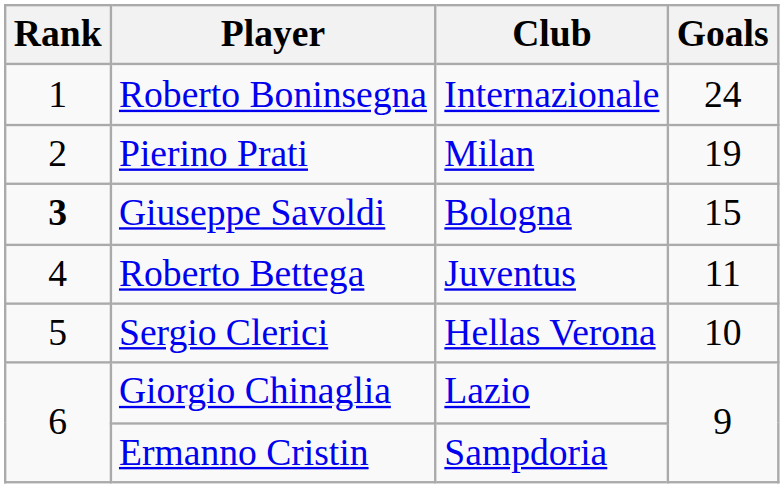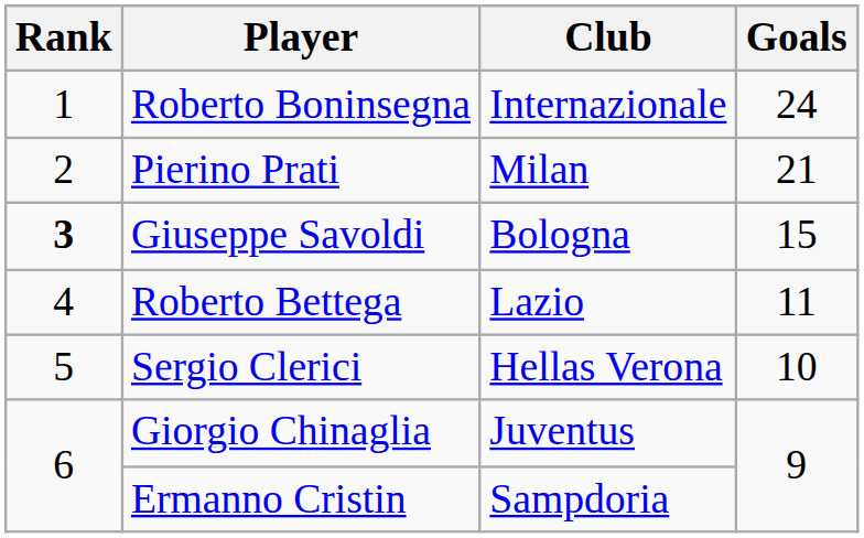Pierino Prati | Goals: 19 -> 21
Roberto Bettega | Club: Juventus -> Lazio
Giorgio Chinaglia | Club: Lazio -> Juventus
